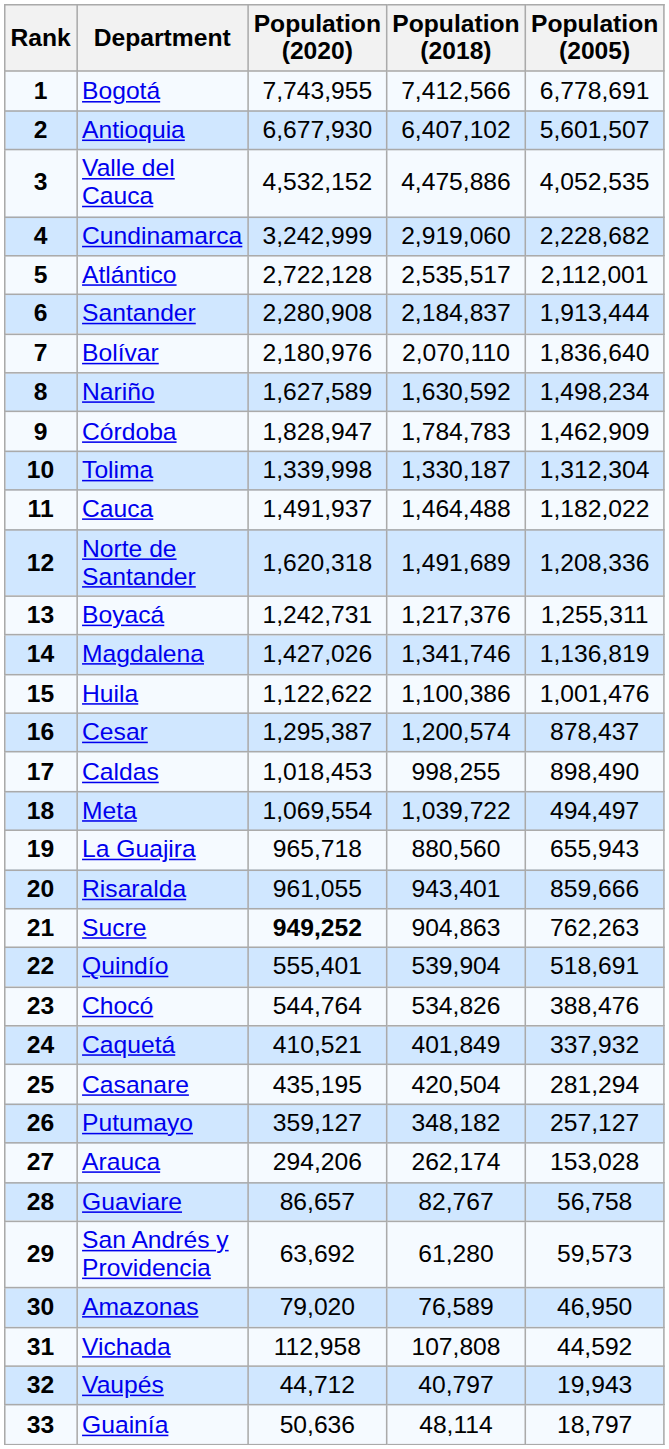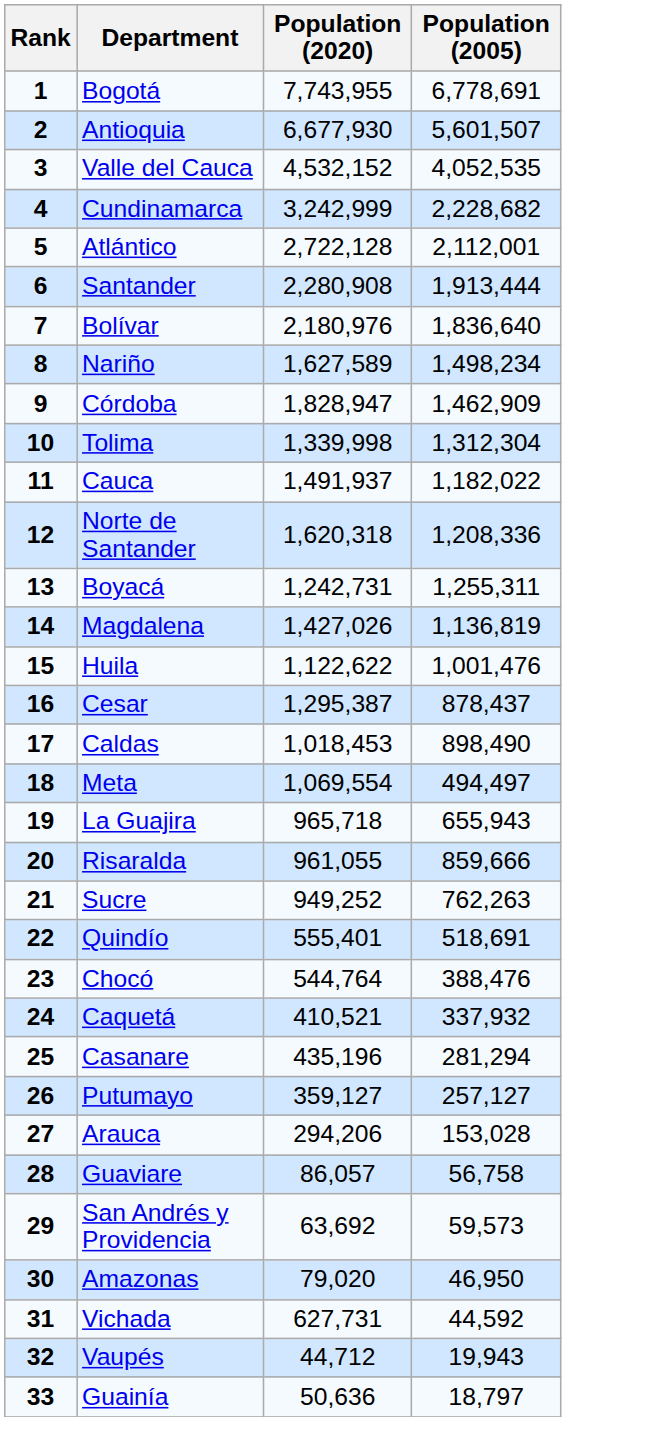- column: Population (2018) | 7,412,566 | 6,407,102 | 4,475,886 | 2,919,060 | 2,535,517 | 2,184,837 | 2,070,110 | 1,630,592 | 1,784,783 | 1,330,187 | 1,464,488 | 1,491,689 | 1,217,376 | 1,341,746 | 1,100,386 | 1,200,574 | 998,255 | 1,039,722 | 880,560 | 943,401 | 904,863 | 539,904 | 534,826 | 401,849 | 420,504 | 348,182 | 262,174 | 82,767 | 61,280 | 76,589 | 107,808 | 40,797 | 48,114
Sucre | Population (2020): bold -> normal
Casanare | Population (2020): 435,195 -> 435,196
Guaviare | Population (2020): 86,657 -> 86,057
Vichada | Population (2020): 112,958 -> 627,731
